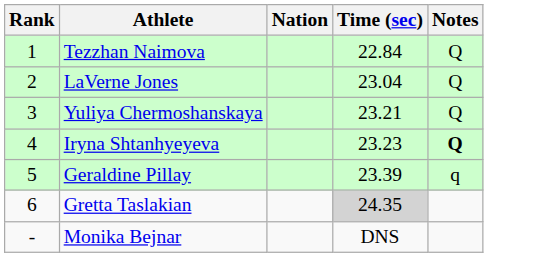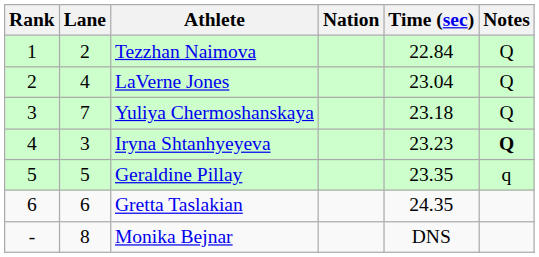+ column: Lane | 2 | 4 | 7 | 3 | 5 | 6 | 8
Yuliya Chermoshanskaya | Time (sec): 23.21 -> 23.18
Geraldine Pillay | Time (sec): 23.39 -> 23.35
Gretta Taslakian | Time (sec): lightgrey background -> no background
